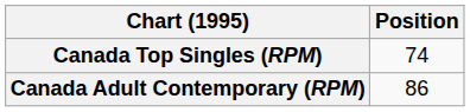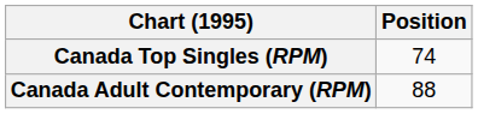Canada Adult Contemporary (RPM) | Position: 86 -> 88
